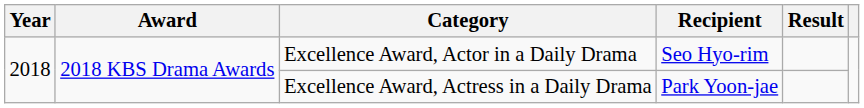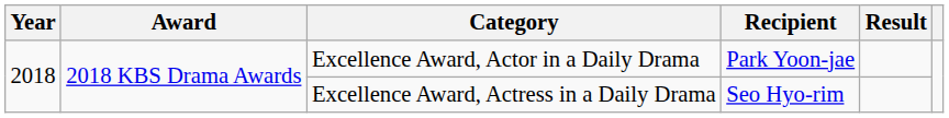Excellence Award, Actor in a Daily Drama | Recipient: Seo Hyo-rim -> Park Yoon-jae
Excellence Award, Actress in a Daily Drama | Recipient: Park Yoon-jae -> Seo Hyo-rim
